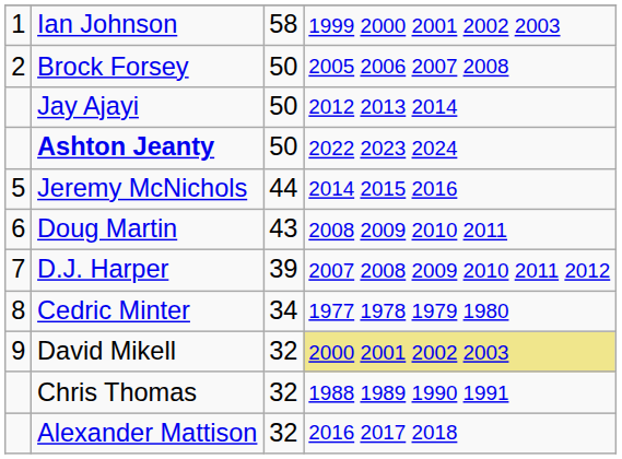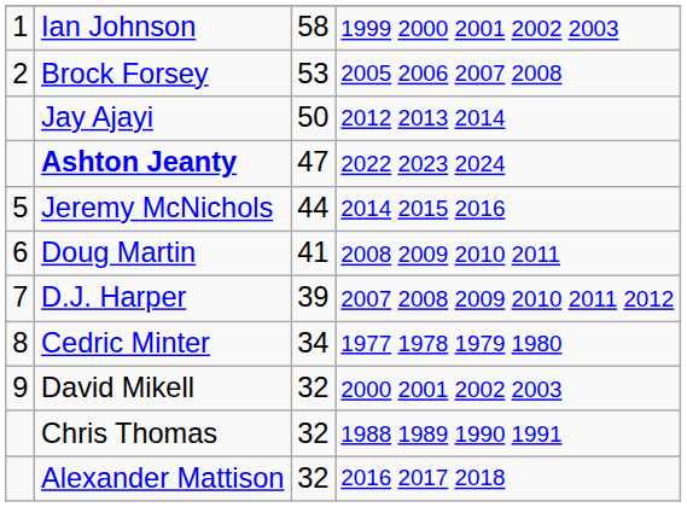Brock Forsey | column 3: 50 -> 53
Ashton Jeanty | column 3: 50 -> 47
Doug Martin | column 3: 43 -> 41
David Mikell | column 4: khaki background -> no background
